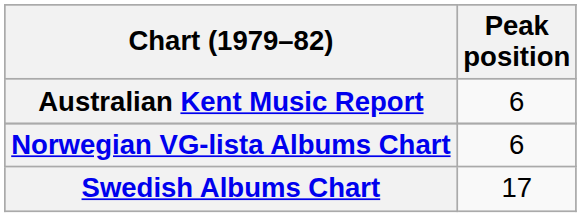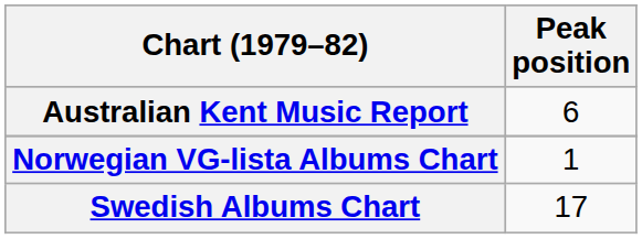Norwegian VG-lista Albums Chart | Peak position: 6 -> 1
